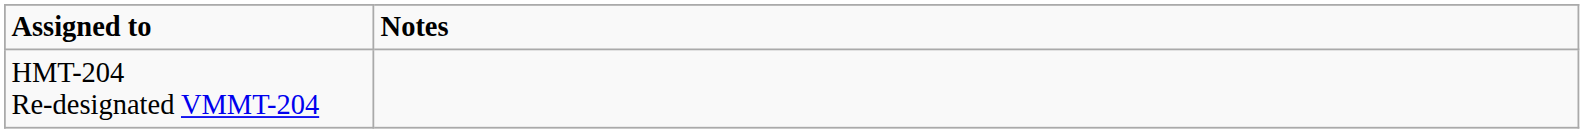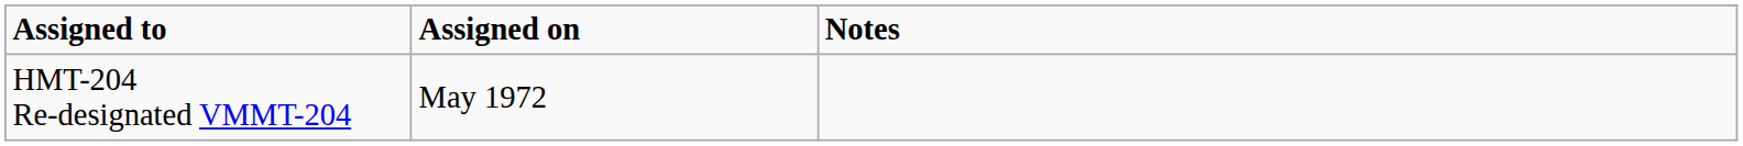+ column: Assigned on | May 1972
